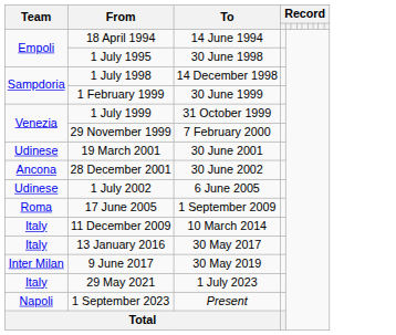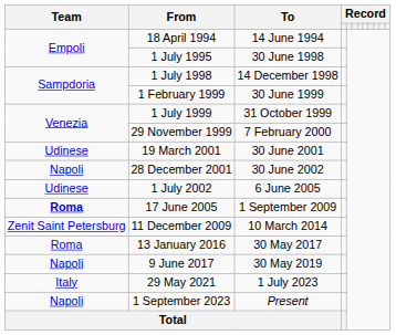28 December 2001 | Team: Ancona -> Napoli
17 June 2005 | Team: normal -> bold
11 December 2009 | Team: Italy -> Zenit Saint Petersburg
13 January 2016 | Team: Italy -> Roma
9 June 2017 | Team: Inter Milan -> Napoli
